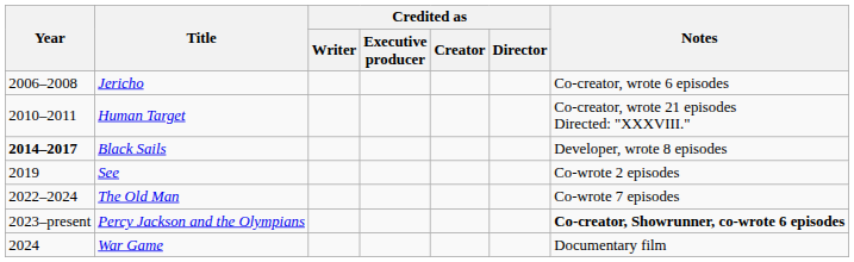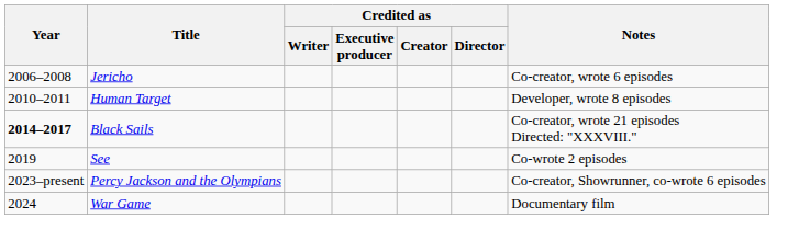Human Target | Notes: Co-creator, wrote 21 episodes Directed: "XXXVIII." -> Developer, wrote 8 episodes
Black Sails | Notes: Developer, wrote 8 episodes -> Co-creator, wrote 21 episodes Directed: "XXXVIII."
- row: 2022–2024 | The Old Man | Co-wrote 7 episodes
Percy Jackson and the Olympians | Notes: bold -> normal
